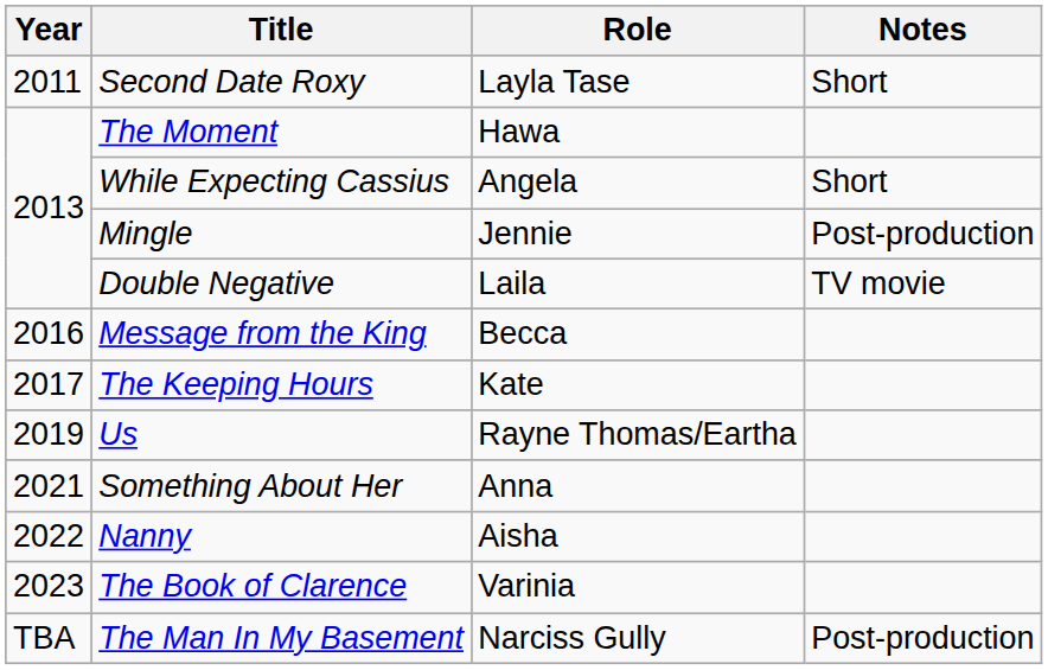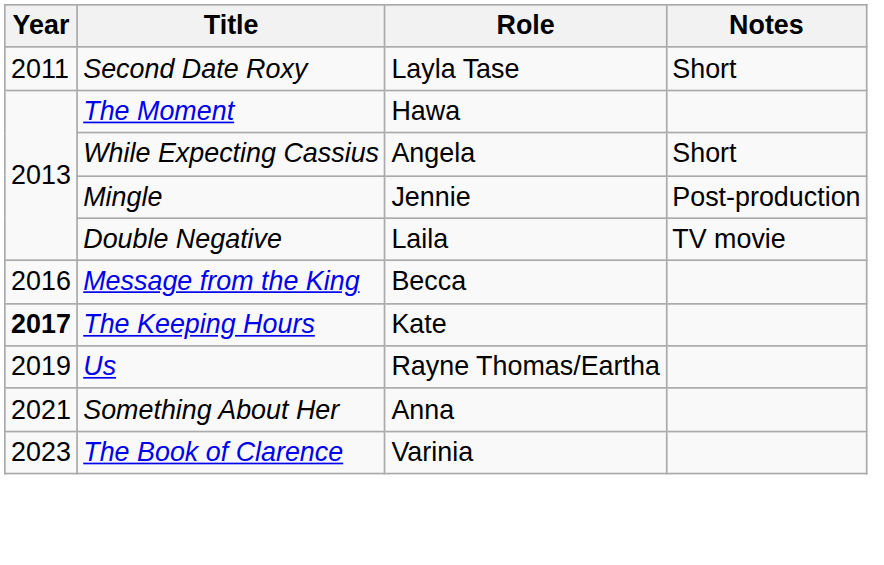The Keeping Hours | Year: normal -> bold
- row: 2022 | Nanny | Aisha
- row: TBA | The Man In My Basement | Narciss Gully | Post-production
